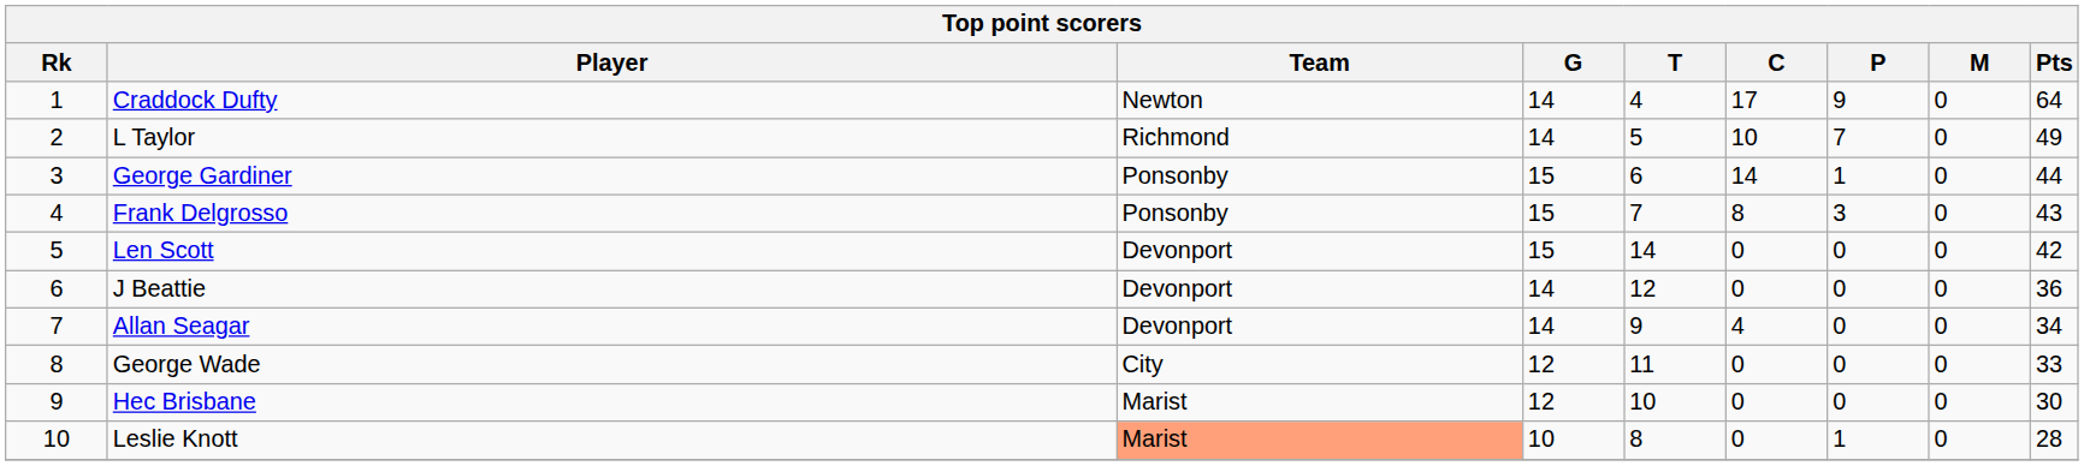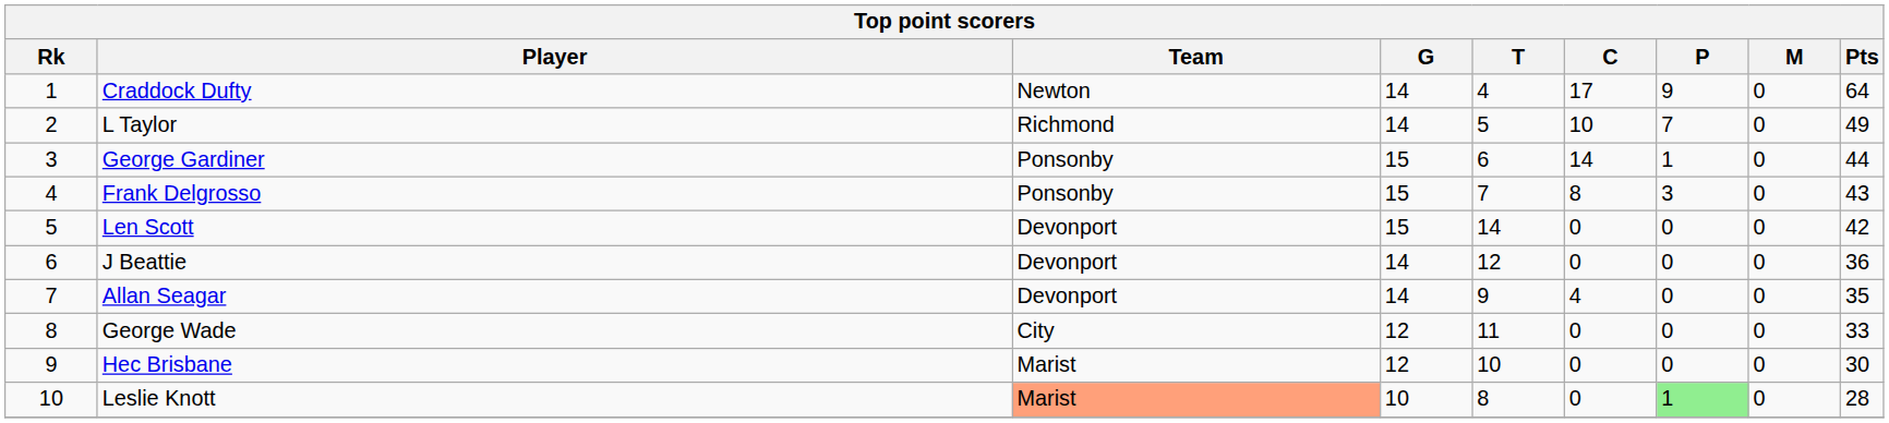Allan Seagar | Pts: 34 -> 35
Leslie Knott | P: no background -> lightgreen background
